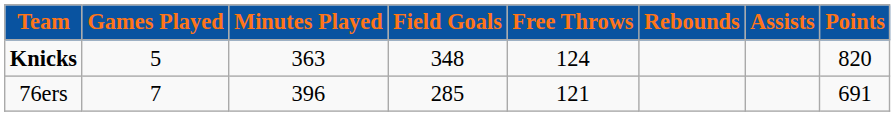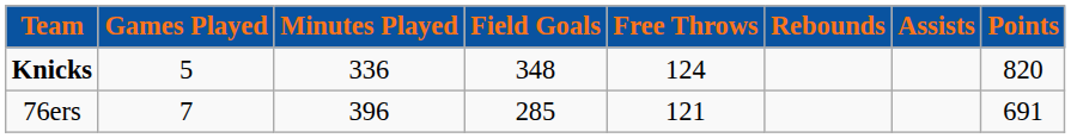Knicks | Minutes Played: 363 -> 336
